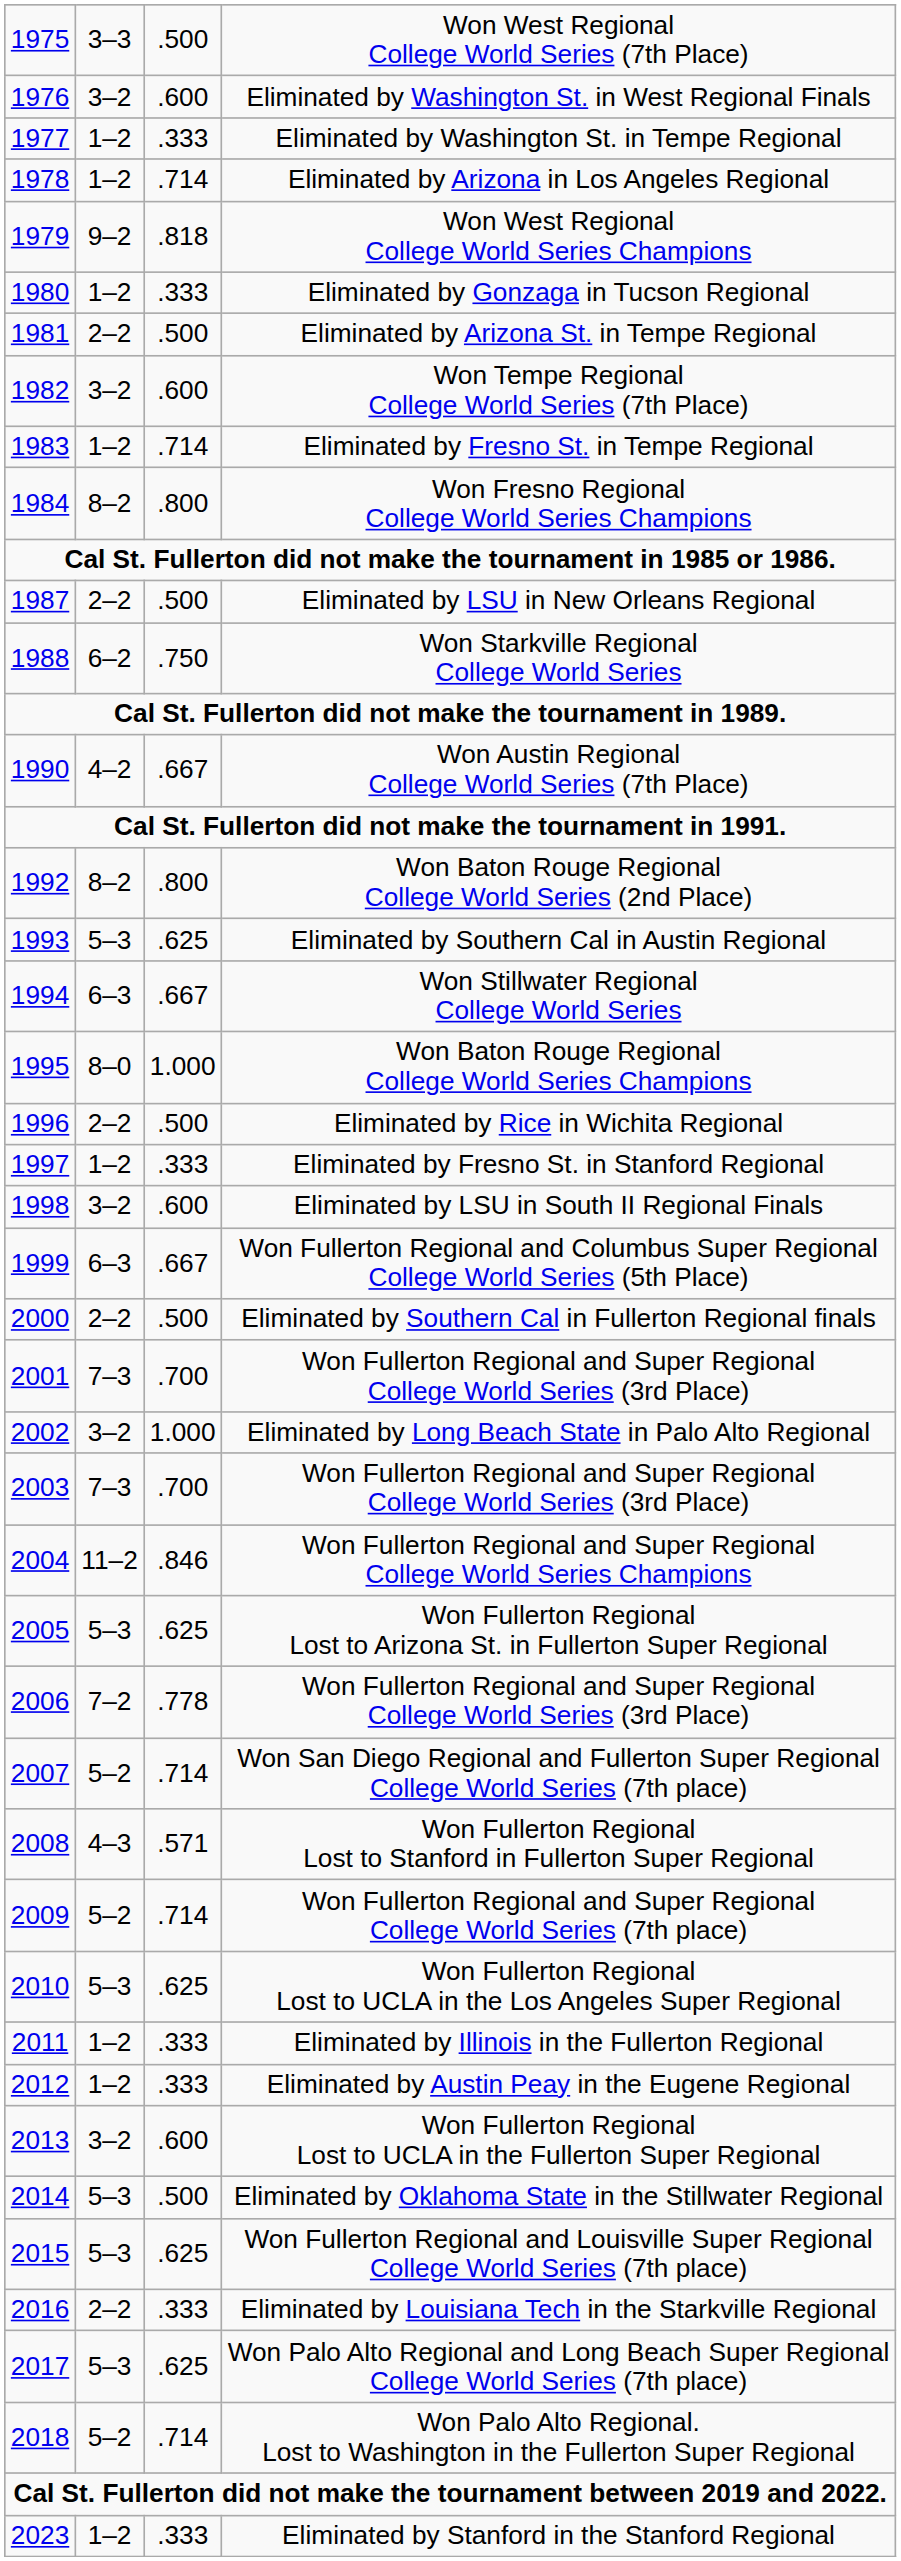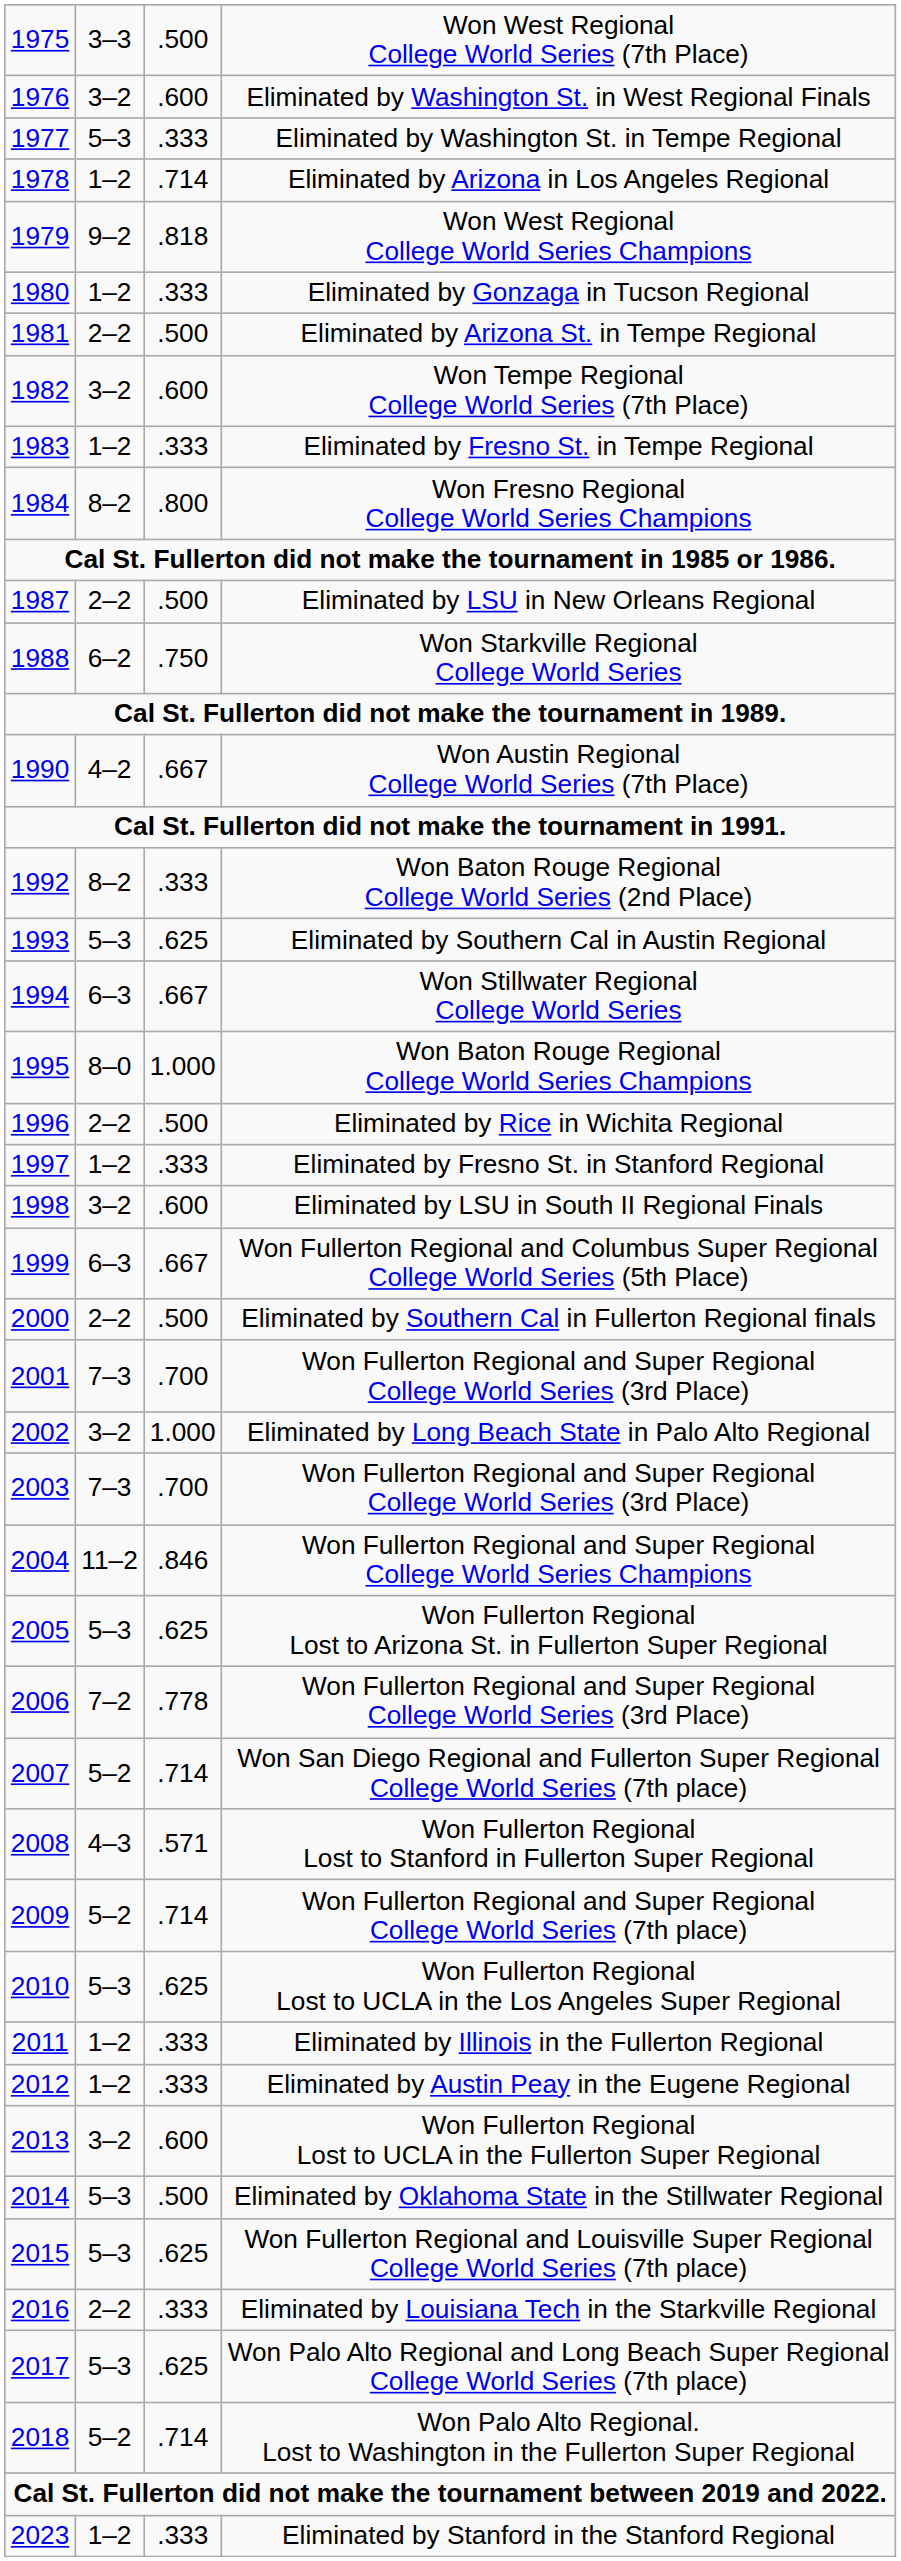Eliminated by Washington St. in Tempe Regional | column 2: 1–2 -> 5–3
Eliminated by Fresno St. in Tempe Regional | column 3: .714 -> .333
Won Baton Rouge Regional College World Series (2nd Place) | column 3: .800 -> .333
